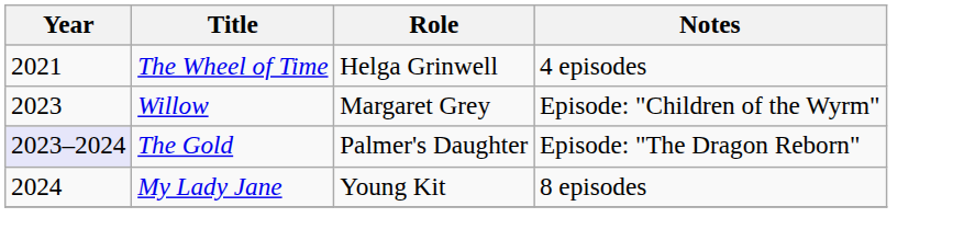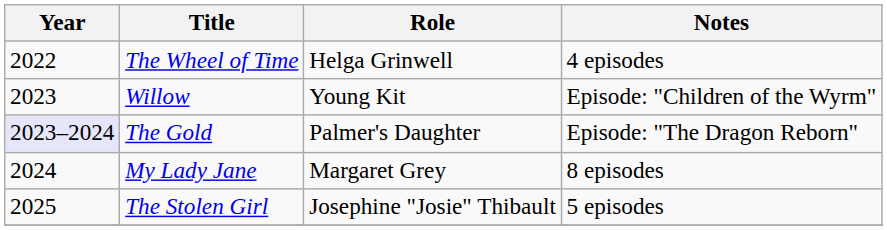The Wheel of Time | Year: 2021 -> 2022
Willow | Role: Margaret Grey -> Young Kit
My Lady Jane | Role: Young Kit -> Margaret Grey
+ row: 2025 | The Stolen Girl | Josephine "Josie" Thibault | 5 episodes
